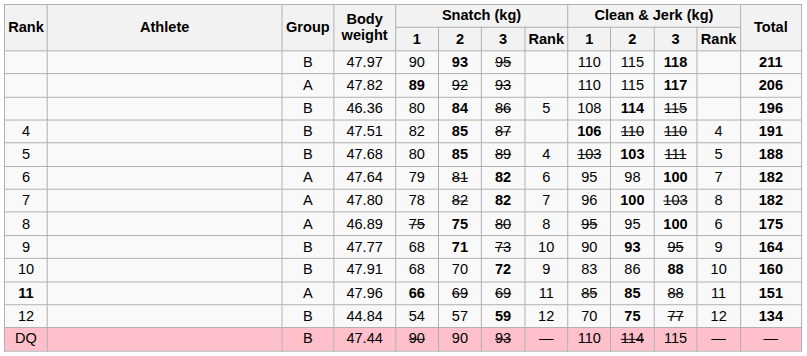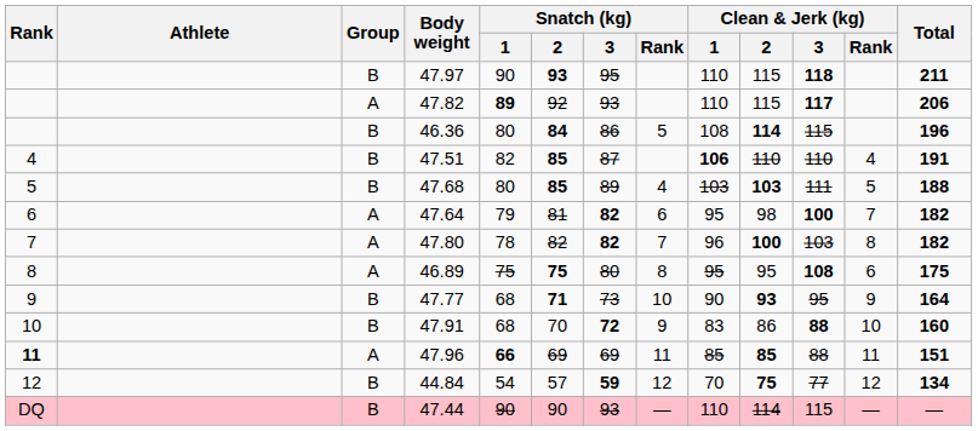46.89 | Clean & Jerk (kg) / 3: 100 -> 108
